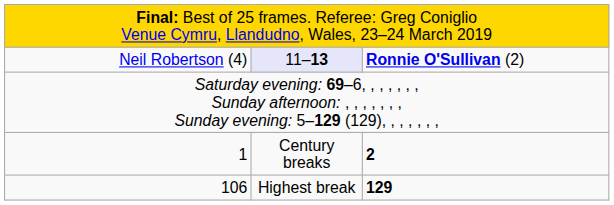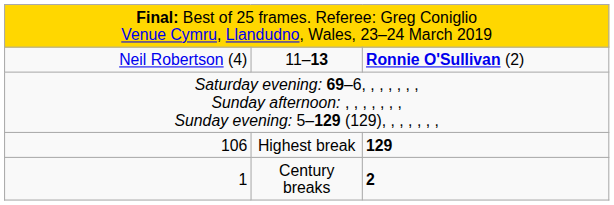Neil Robertson (4) | column 2: lavender background -> no background
rows swapped: 106 <-> 1
